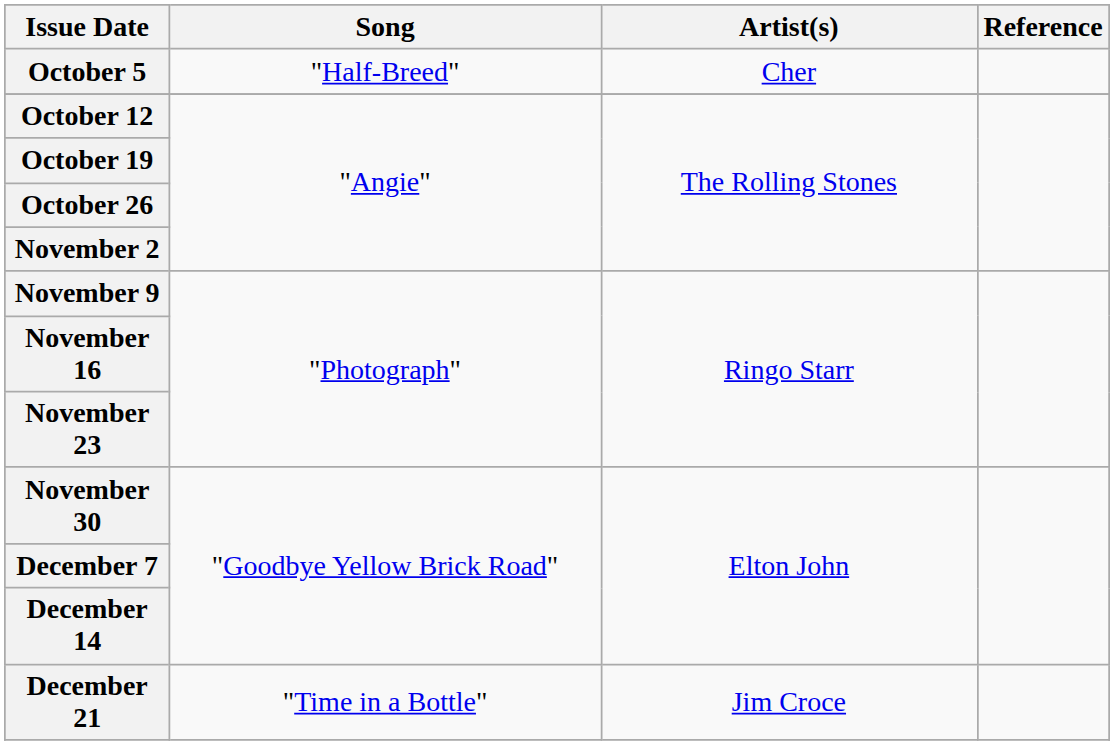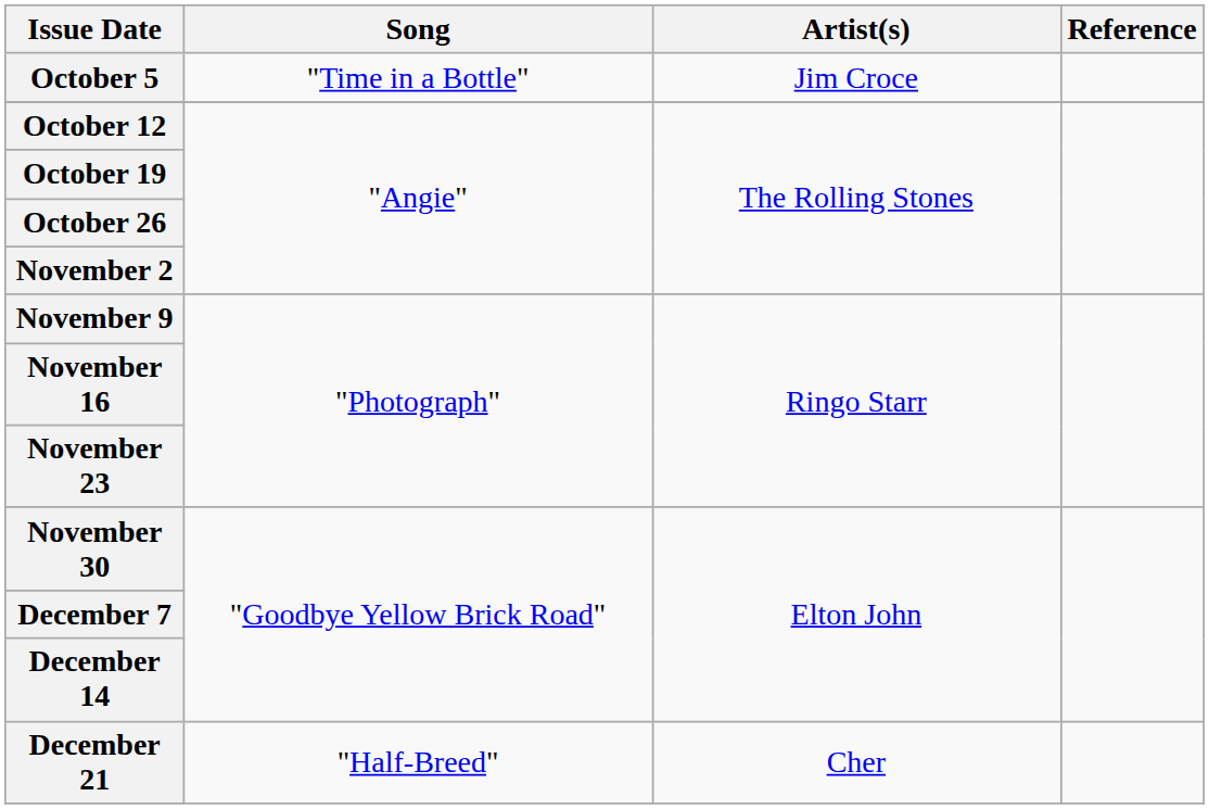October 5 | Song: "Half-Breed" -> "Time in a Bottle"
October 5 | Artist(s): Cher -> Jim Croce
December 21 | Song: "Time in a Bottle" -> "Half-Breed"
December 21 | Artist(s): Jim Croce -> Cher
